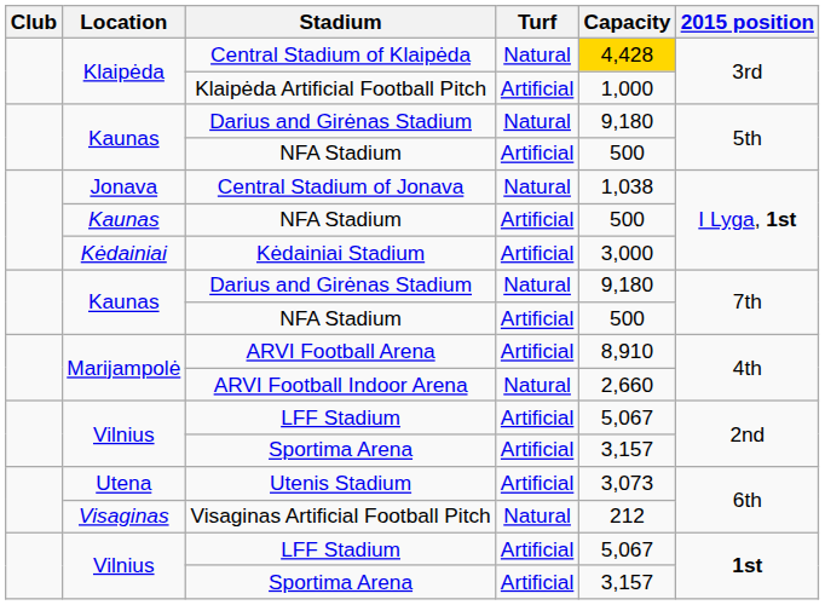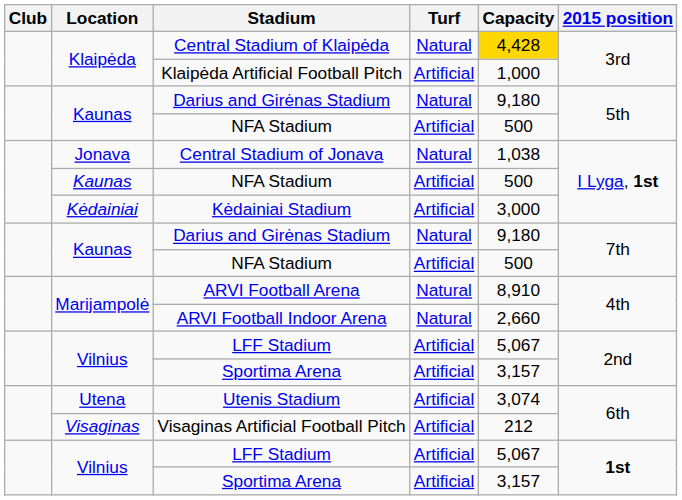ARVI Football Arena | Turf: Artificial -> Natural
Utenis Stadium | Capacity: 3,073 -> 3,074
Visaginas Artificial Football Pitch | Turf: Natural -> Artificial
